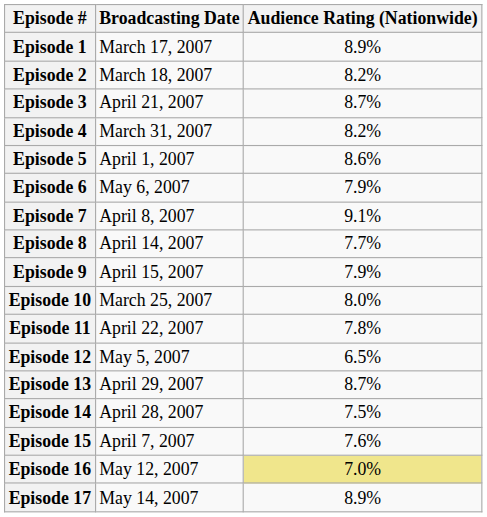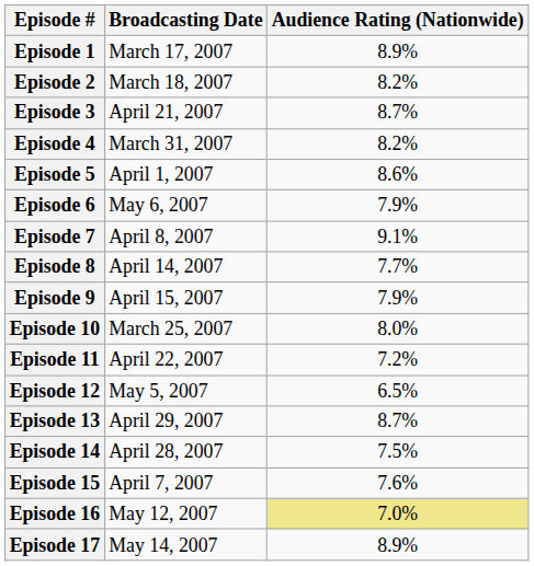Episode 11 | Audience Rating (Nationwide): 7.8% -> 7.2%
